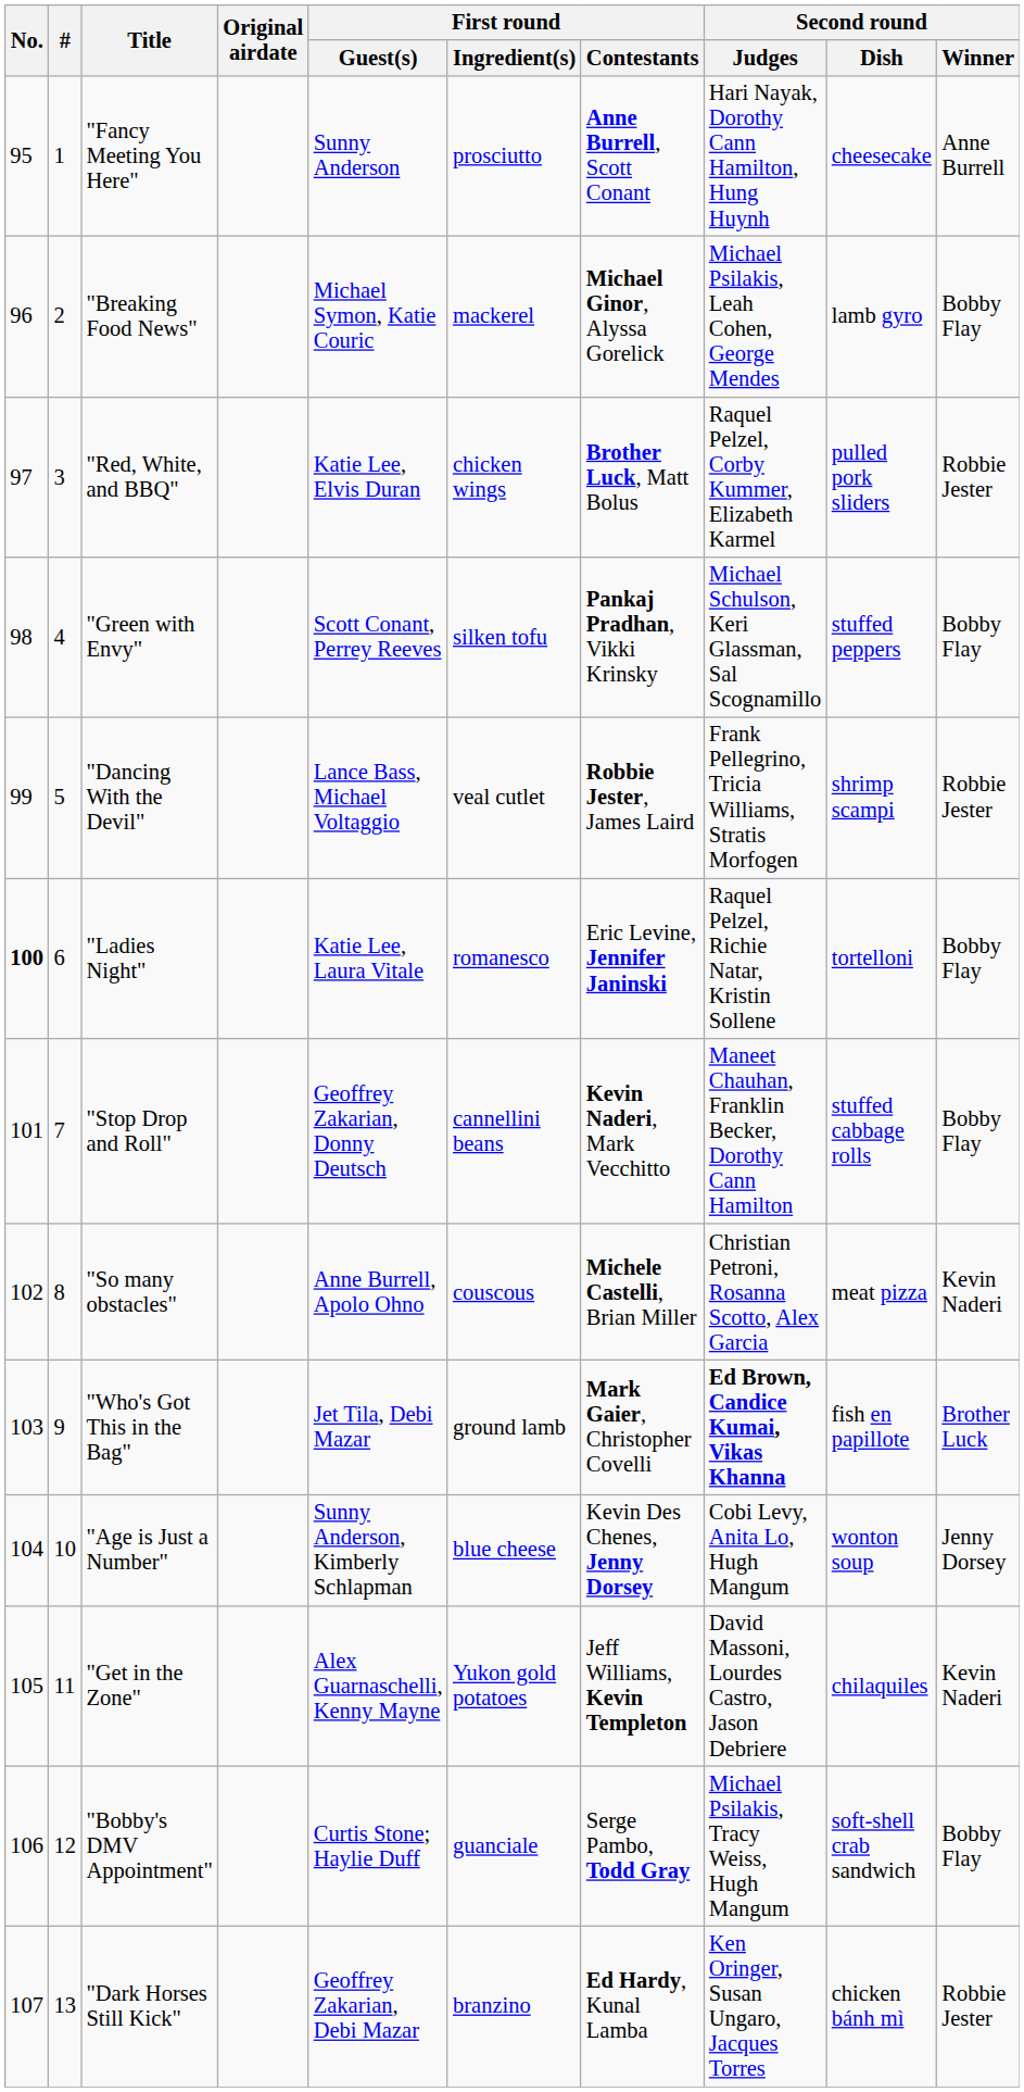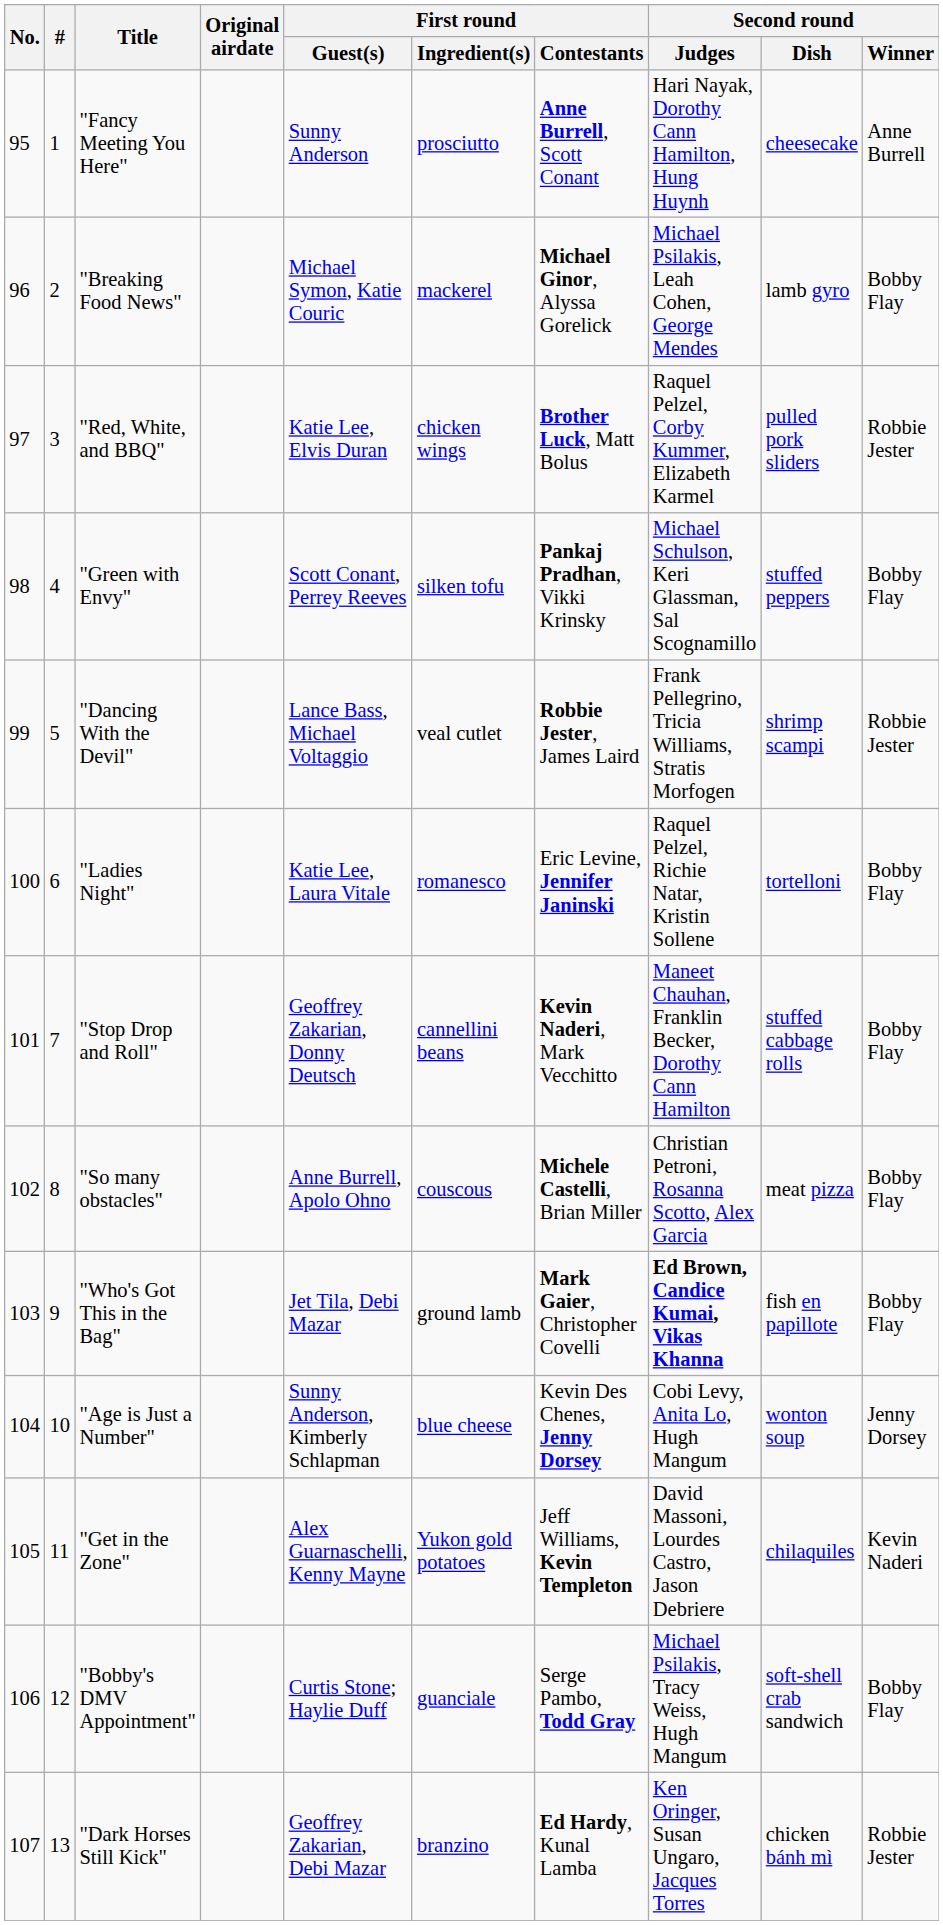"Ladies Night" | No.: bold -> normal
"So many obstacles" | Second round / Winner: Kevin Naderi -> Bobby Flay
"Who's Got This in the Bag" | Second round / Winner: Brother Luck -> Bobby Flay
